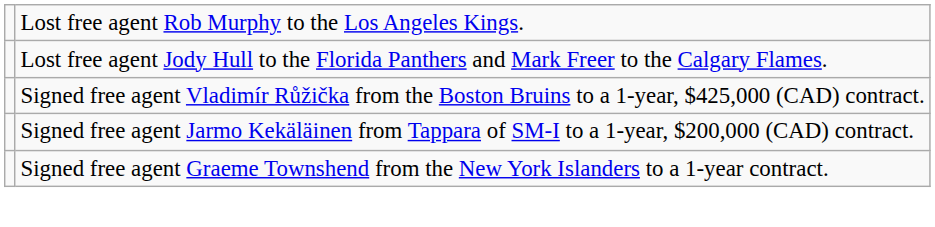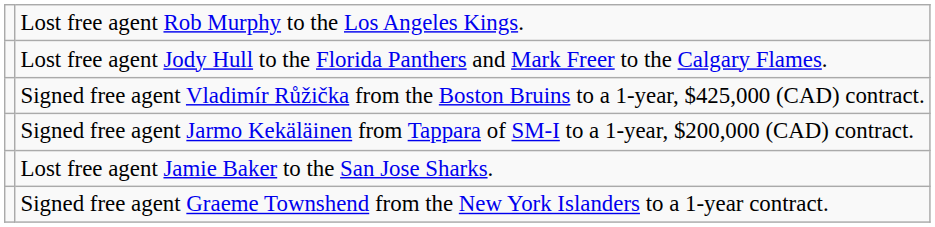+ row: Lost free agent Jamie Baker to the San Jose Sharks.
